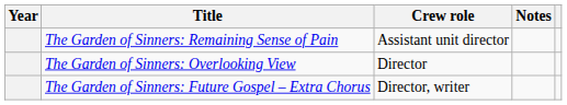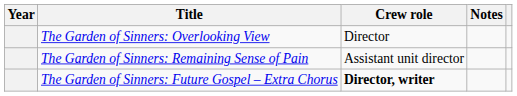rows swapped: The Garden of Sinners: Overlooking View <-> The Garden of Sinners: Remaining Sense of Pain
The Garden of Sinners: Future Gospel – Extra Chorus | Crew role: normal -> bold
